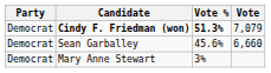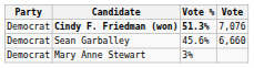Cindy F. Friedman (won) | Vote: 7,079 -> 7,076
